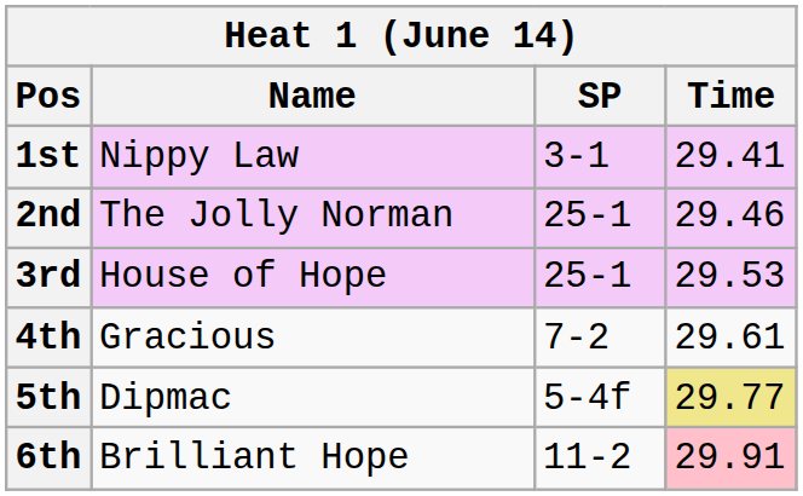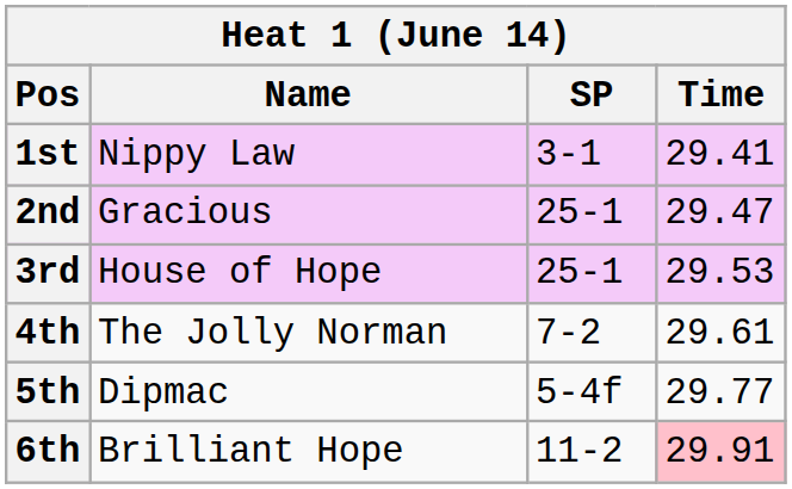2nd | Name: The Jolly Norman -> Gracious
2nd | Time: 29.46 -> 29.47
4th | Name: Gracious -> The Jolly Norman
5th | Time: khaki background -> no background
